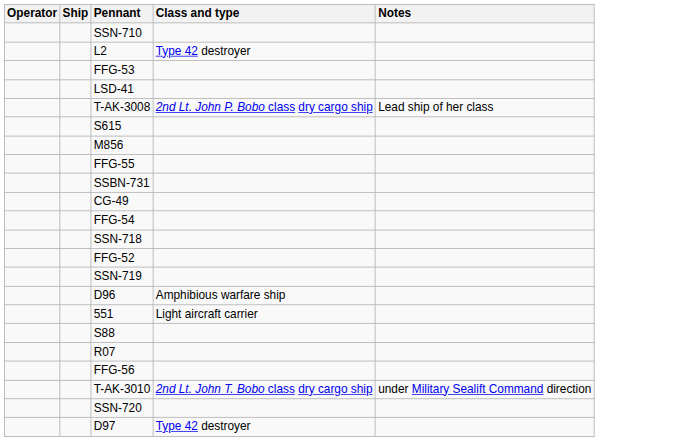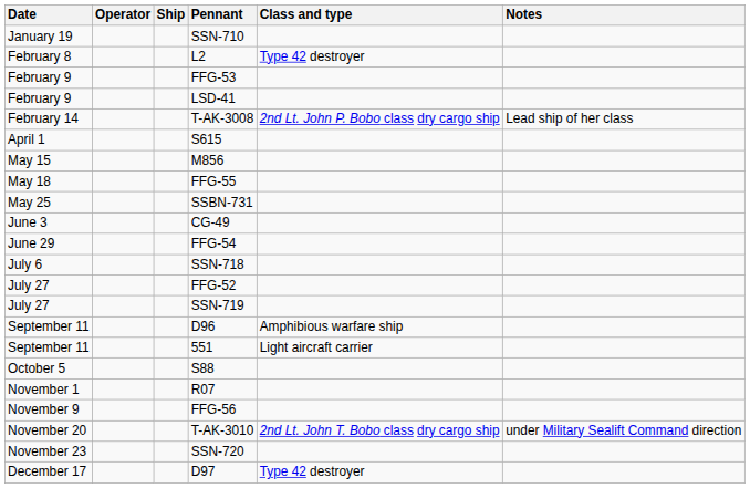+ column: Date | January 19 | February 8 | February 9 | February 9 | February 14 | April 1 | May 15 | May 18 | May 25 | June 3 | June 29 | July 6 | July 27 | July 27 | September 11 | September 11 | October 5 | November 1 | November 9 | November 20 | November 23 | December 17
